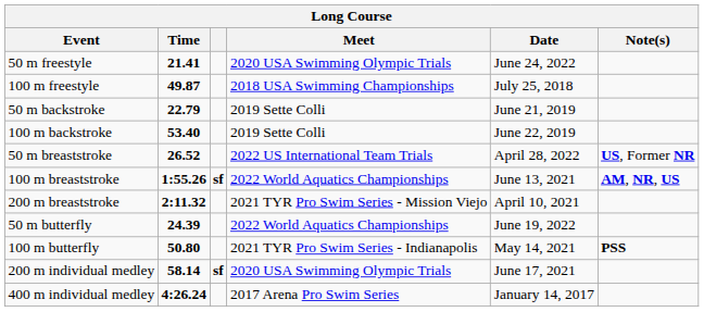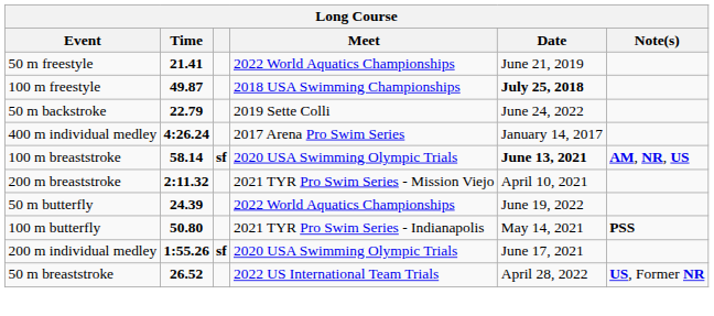50 m freestyle | Meet: 2020 USA Swimming Olympic Trials -> 2022 World Aquatics Championships
50 m freestyle | Date: June 24, 2022 -> June 21, 2019
100 m freestyle | Date: normal -> bold
50 m backstroke | Date: June 21, 2019 -> June 24, 2022
- row: 100 m backstroke | 53.40 | 2019 Sette Colli | June 22, 2019
rows swapped: 50 m breaststroke <-> 400 m individual medley
100 m breaststroke | Time: 1:55.26 -> 58.14
100 m breaststroke | Meet: 2022 World Aquatics Championships -> 2020 USA Swimming Olympic Trials
100 m breaststroke | Date: normal -> bold
200 m individual medley | Time: 58.14 -> 1:55.26
